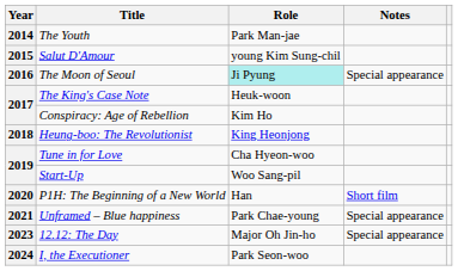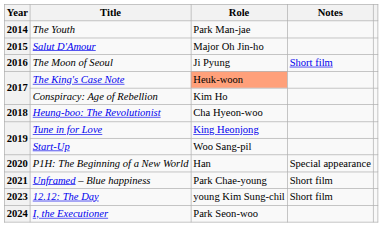Salut D'Amour | Role: young Kim Sung-chil -> Major Oh Jin-ho
The Moon of Seoul | Role: paleturquoise background -> no background
The Moon of Seoul | Notes: Special appearance -> Short film
The King's Case Note | Role: no background -> lightsalmon background
Heung-boo: The Revolutionist | Role: King Heonjong -> Cha Hyeon-woo
Tune in for Love | Role: Cha Hyeon-woo -> King Heonjong
P1H: The Beginning of a New World | Notes: Short film -> Special appearance
Unframed – Blue happiness | Notes: Special appearance -> Short film
12.12: The Day | Role: Major Oh Jin-ho -> young Kim Sung-chil
12.12: The Day | Notes: Special appearance -> Short film
